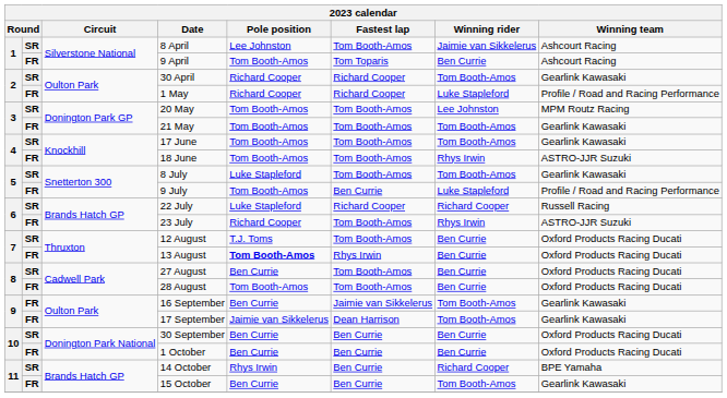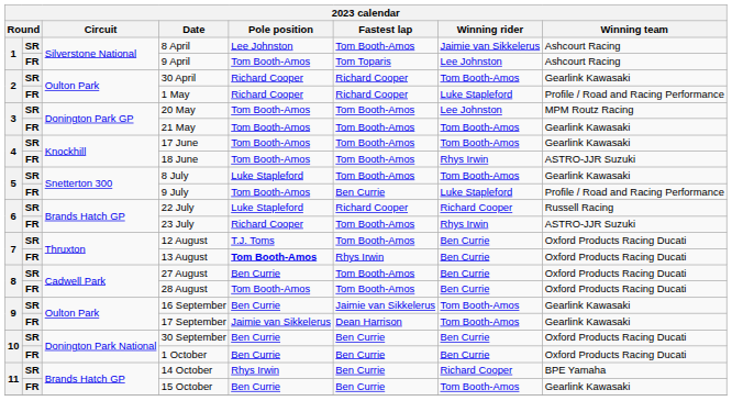9 April | Winning rider: Ben Currie -> Lee Johnston
16 September | column 2: FR -> SR
